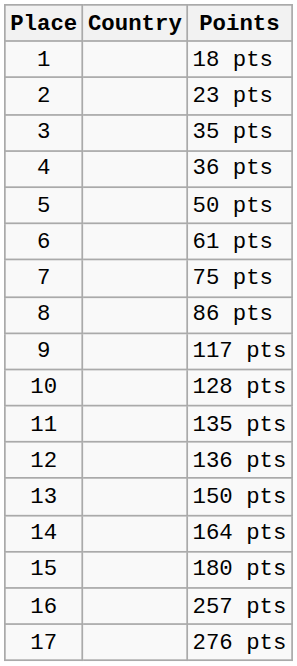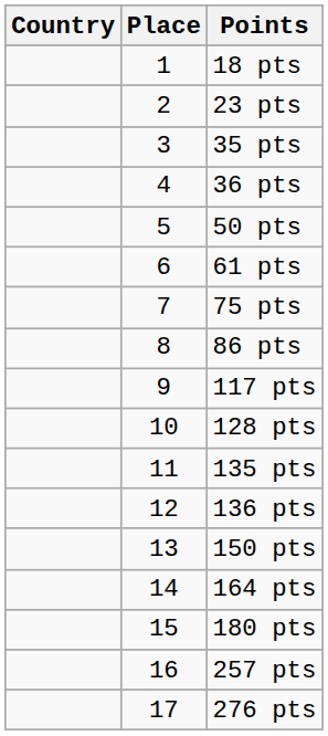columns swapped: Place <-> Country
